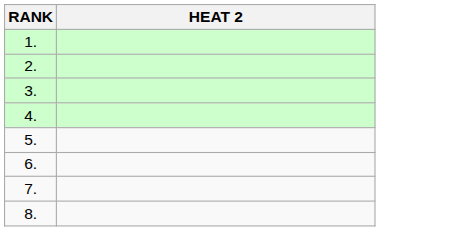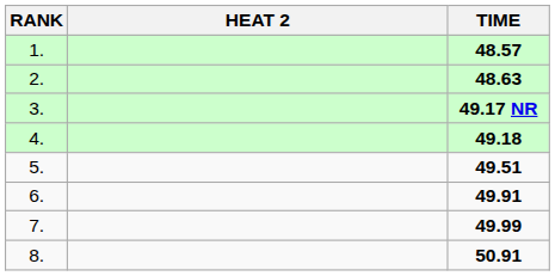+ column: TIME | 48.57 | 48.63 | 49.17 NR | 49.18 | 49.51 | 49.91 | 49.99 | 50.91
